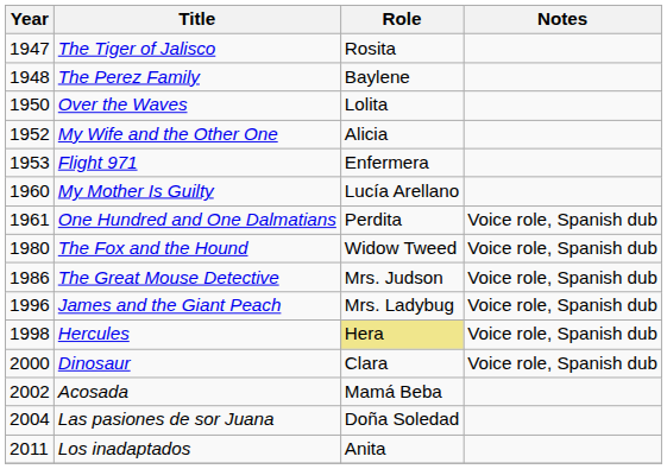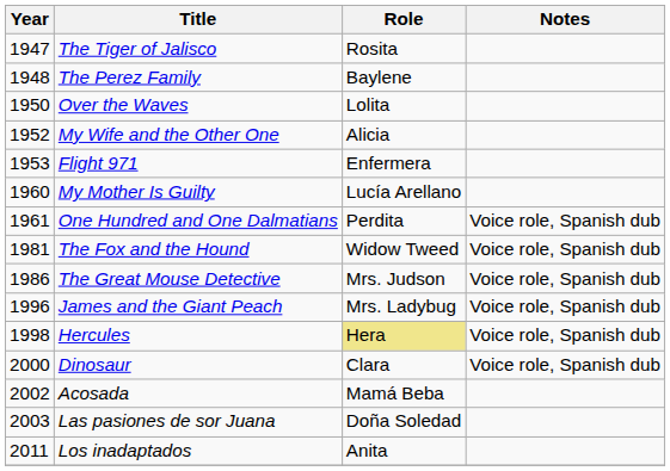The Fox and the Hound | Year: 1980 -> 1981
Las pasiones de sor Juana | Year: 2004 -> 2003
